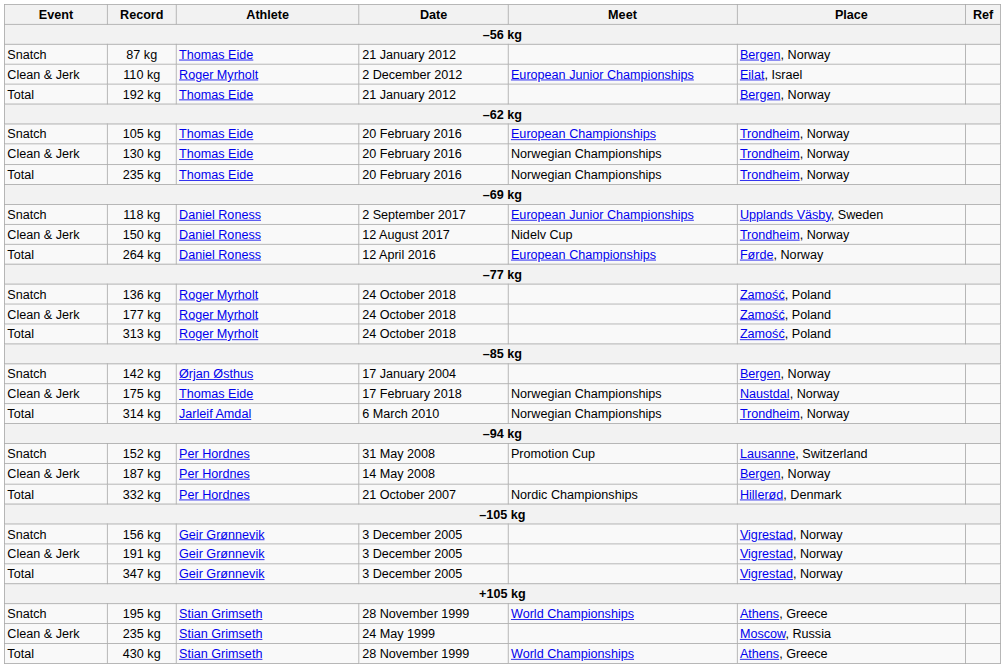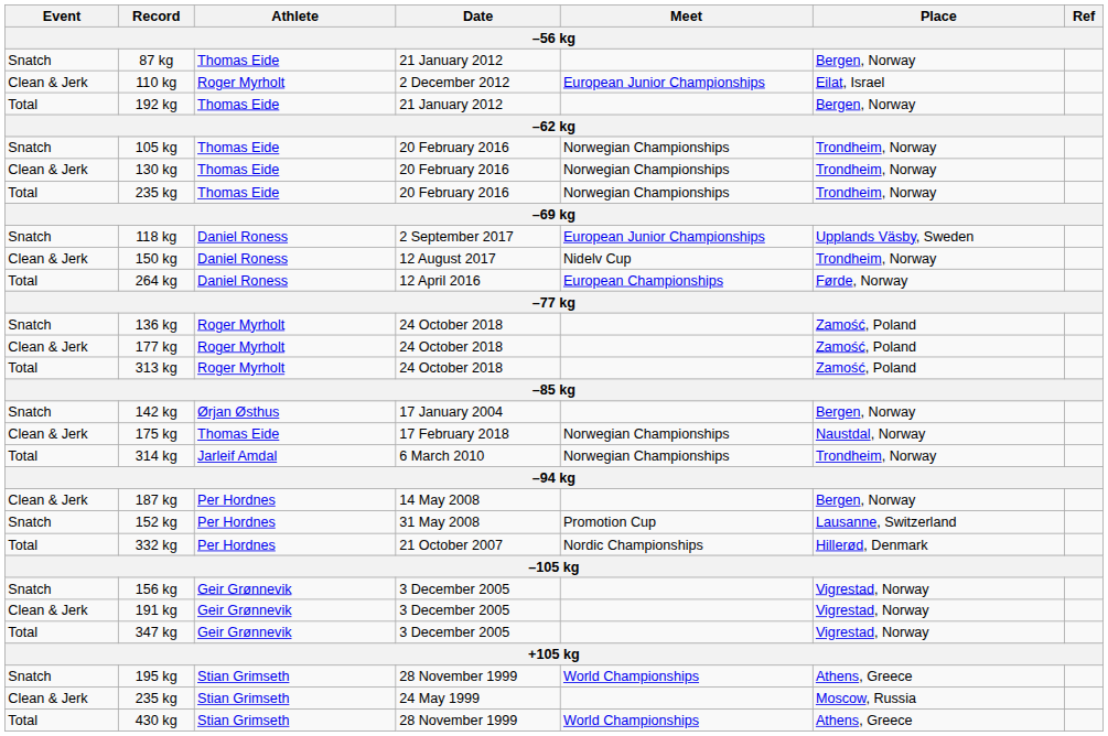105 kg | Meet: European Championships -> Norwegian Championships
rows swapped: 152 kg <-> 187 kg
